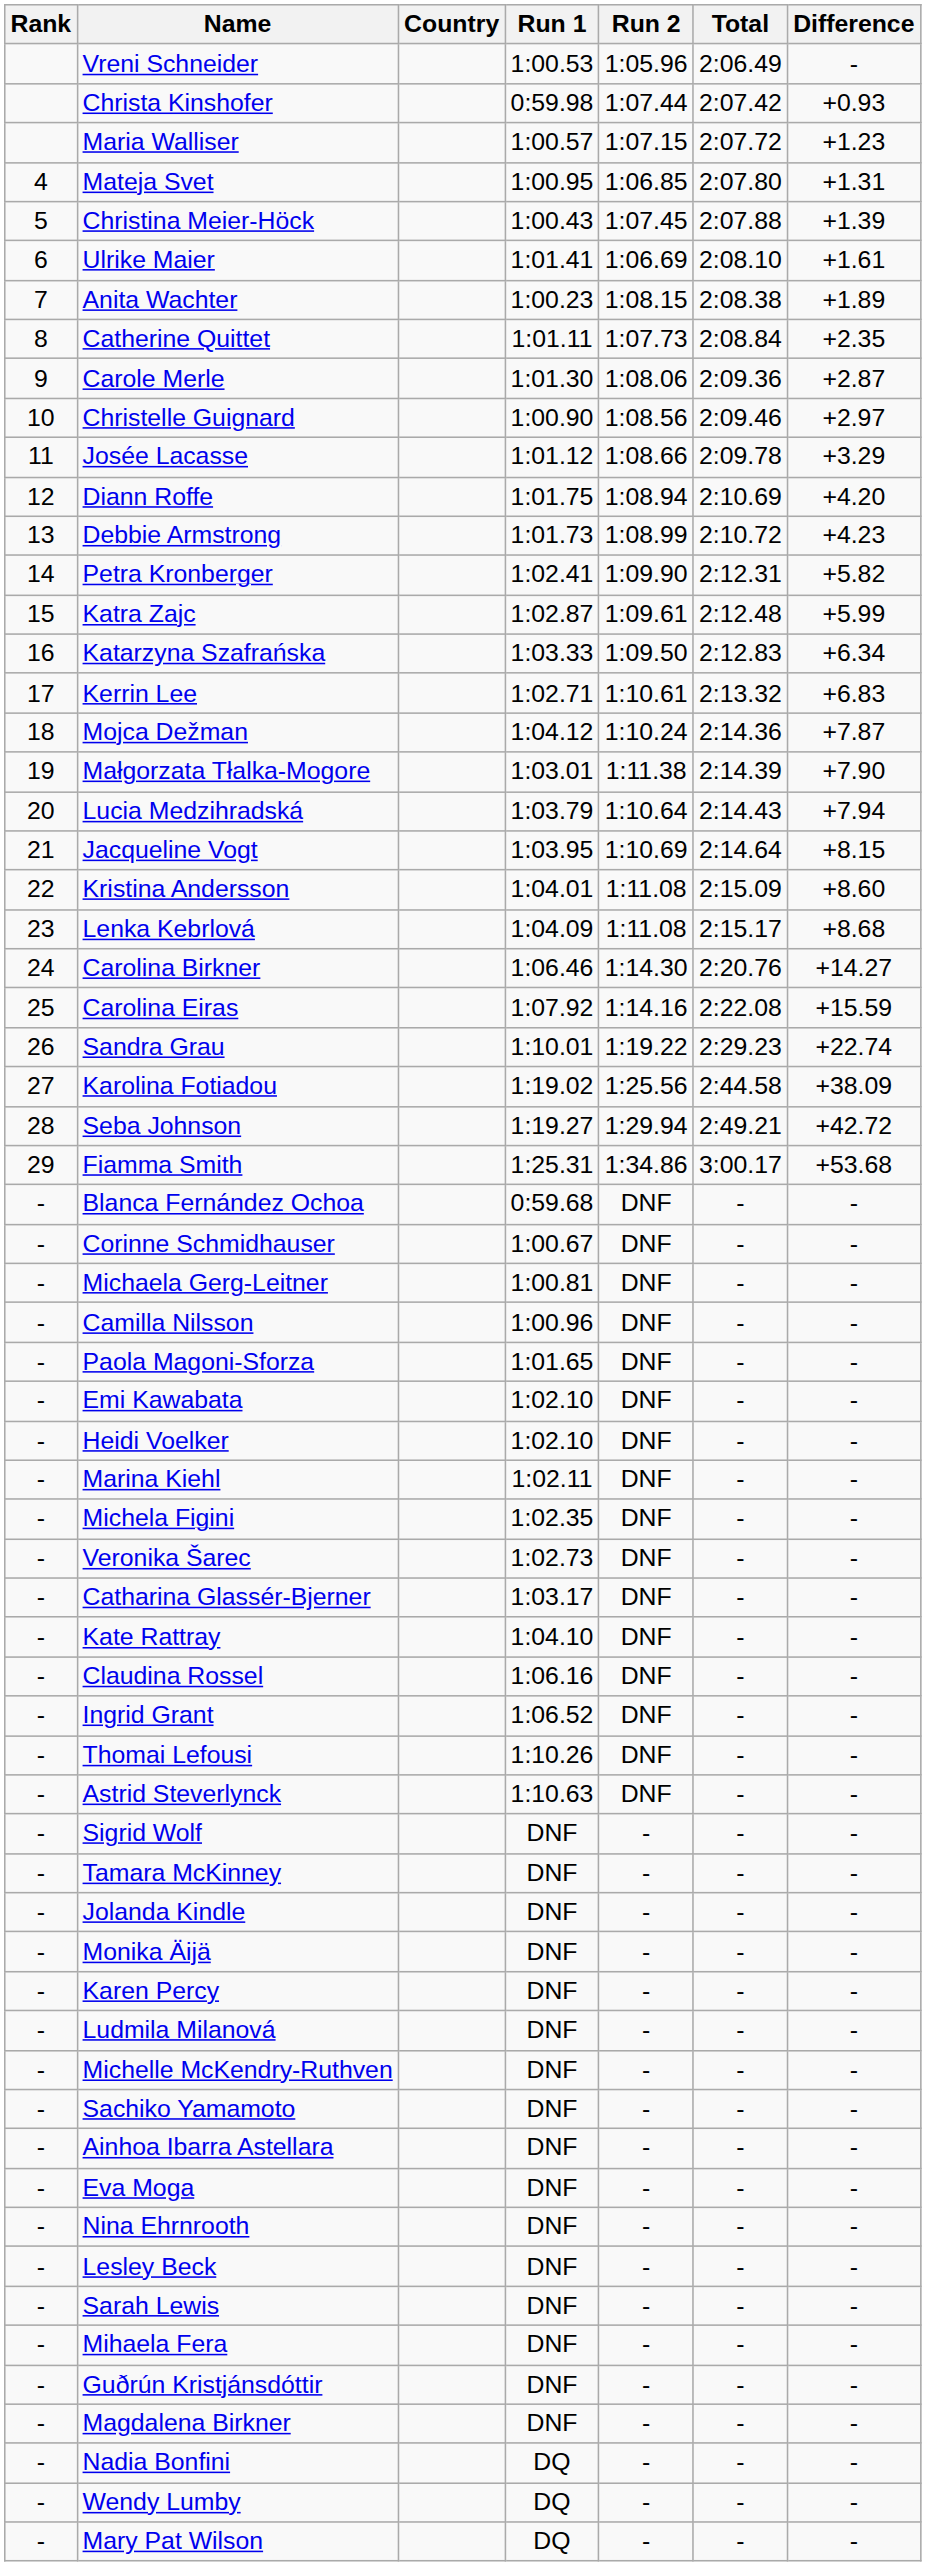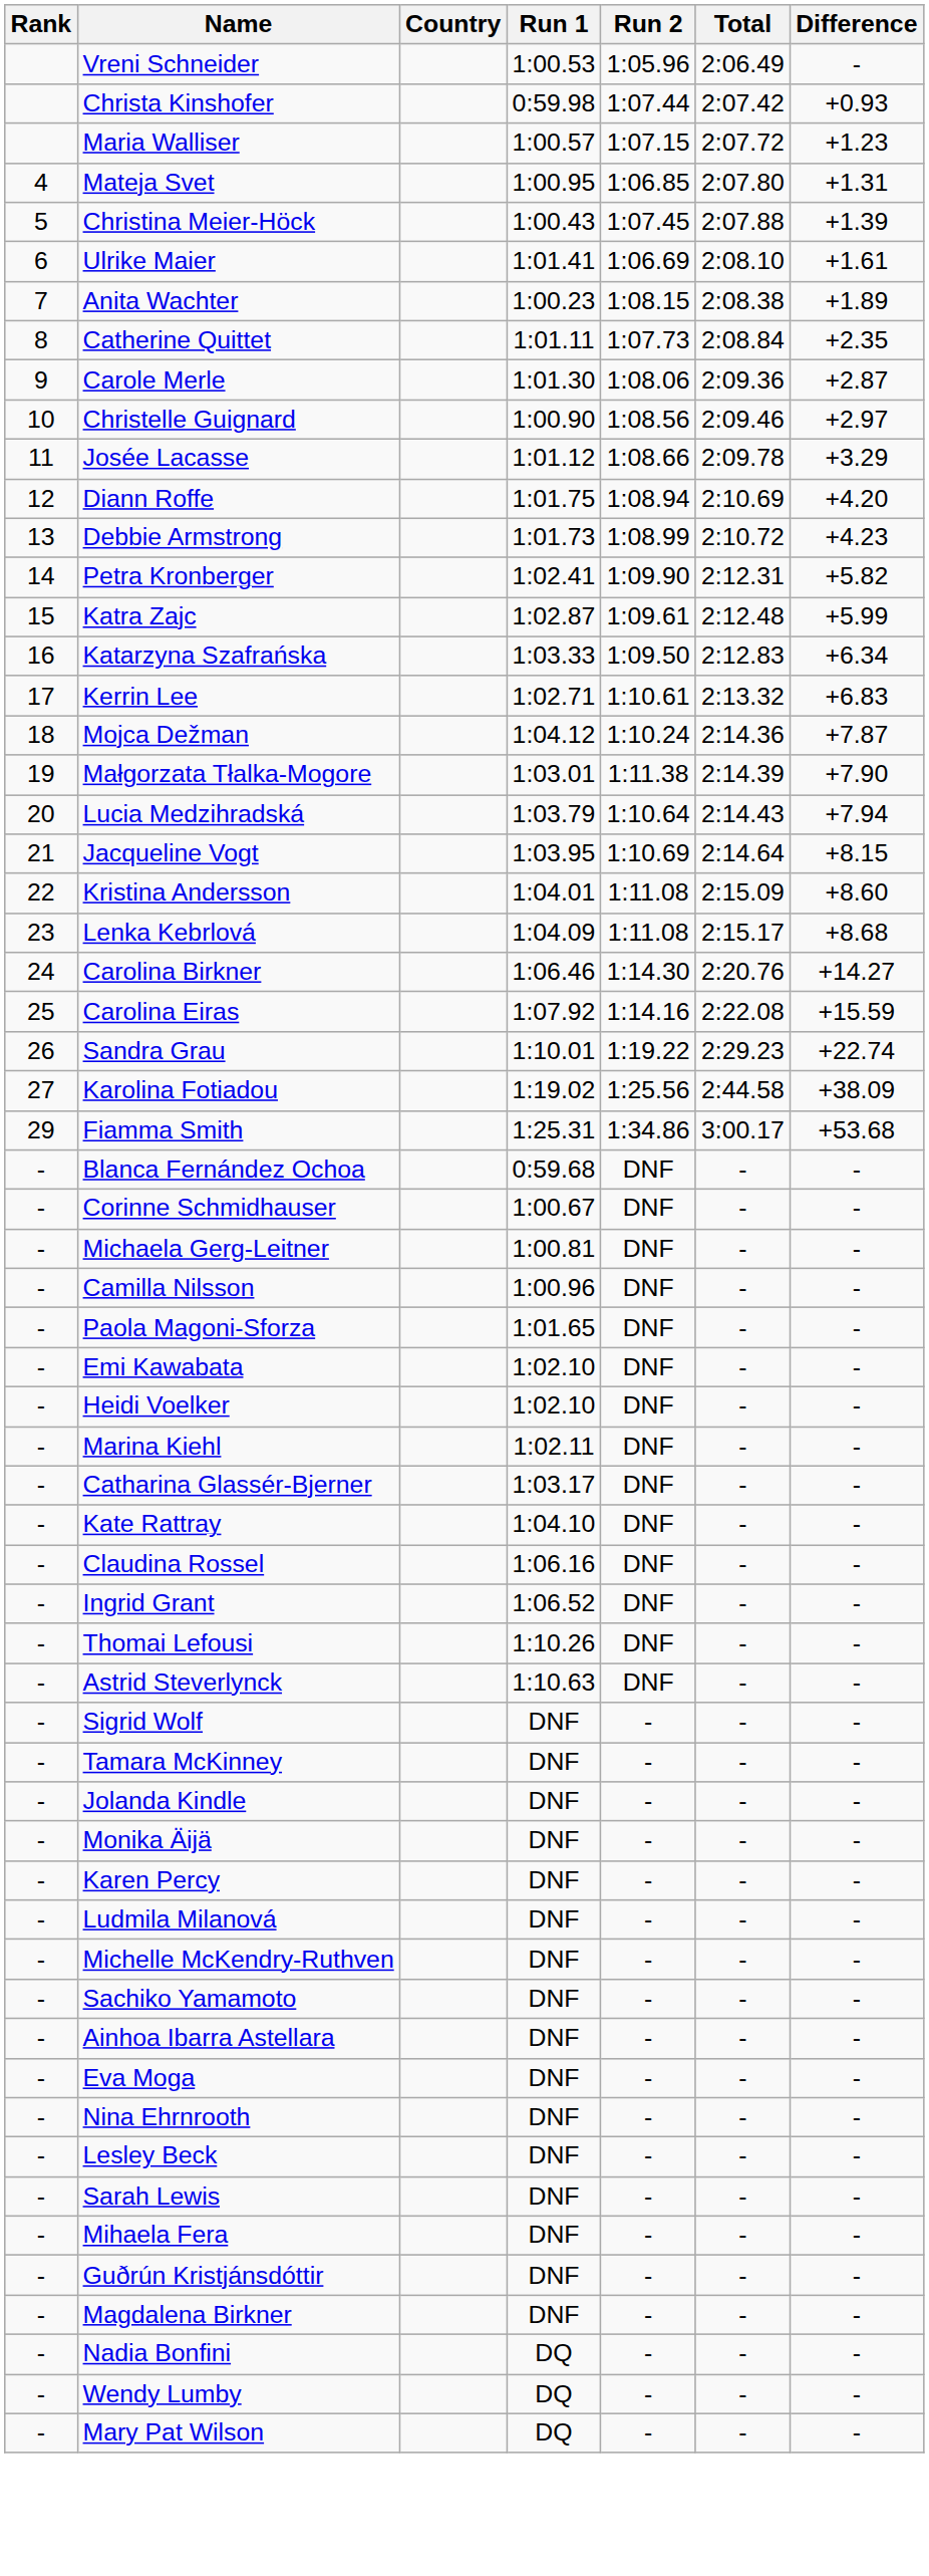- row: 28 | Seba Johnson | 1:19.27 | 1:29.94 | 2:49.21 | +42.72
- row: - | Michela Figini | 1:02.35 | DNF | - | -
- row: - | Veronika Šarec | 1:02.73 | DNF | - | -
